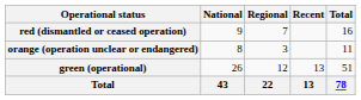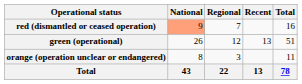red (dismantled or ceased operation) | National: no background -> lightsalmon background
rows swapped: orange (operation unclear or endangered) <-> green (operational)
